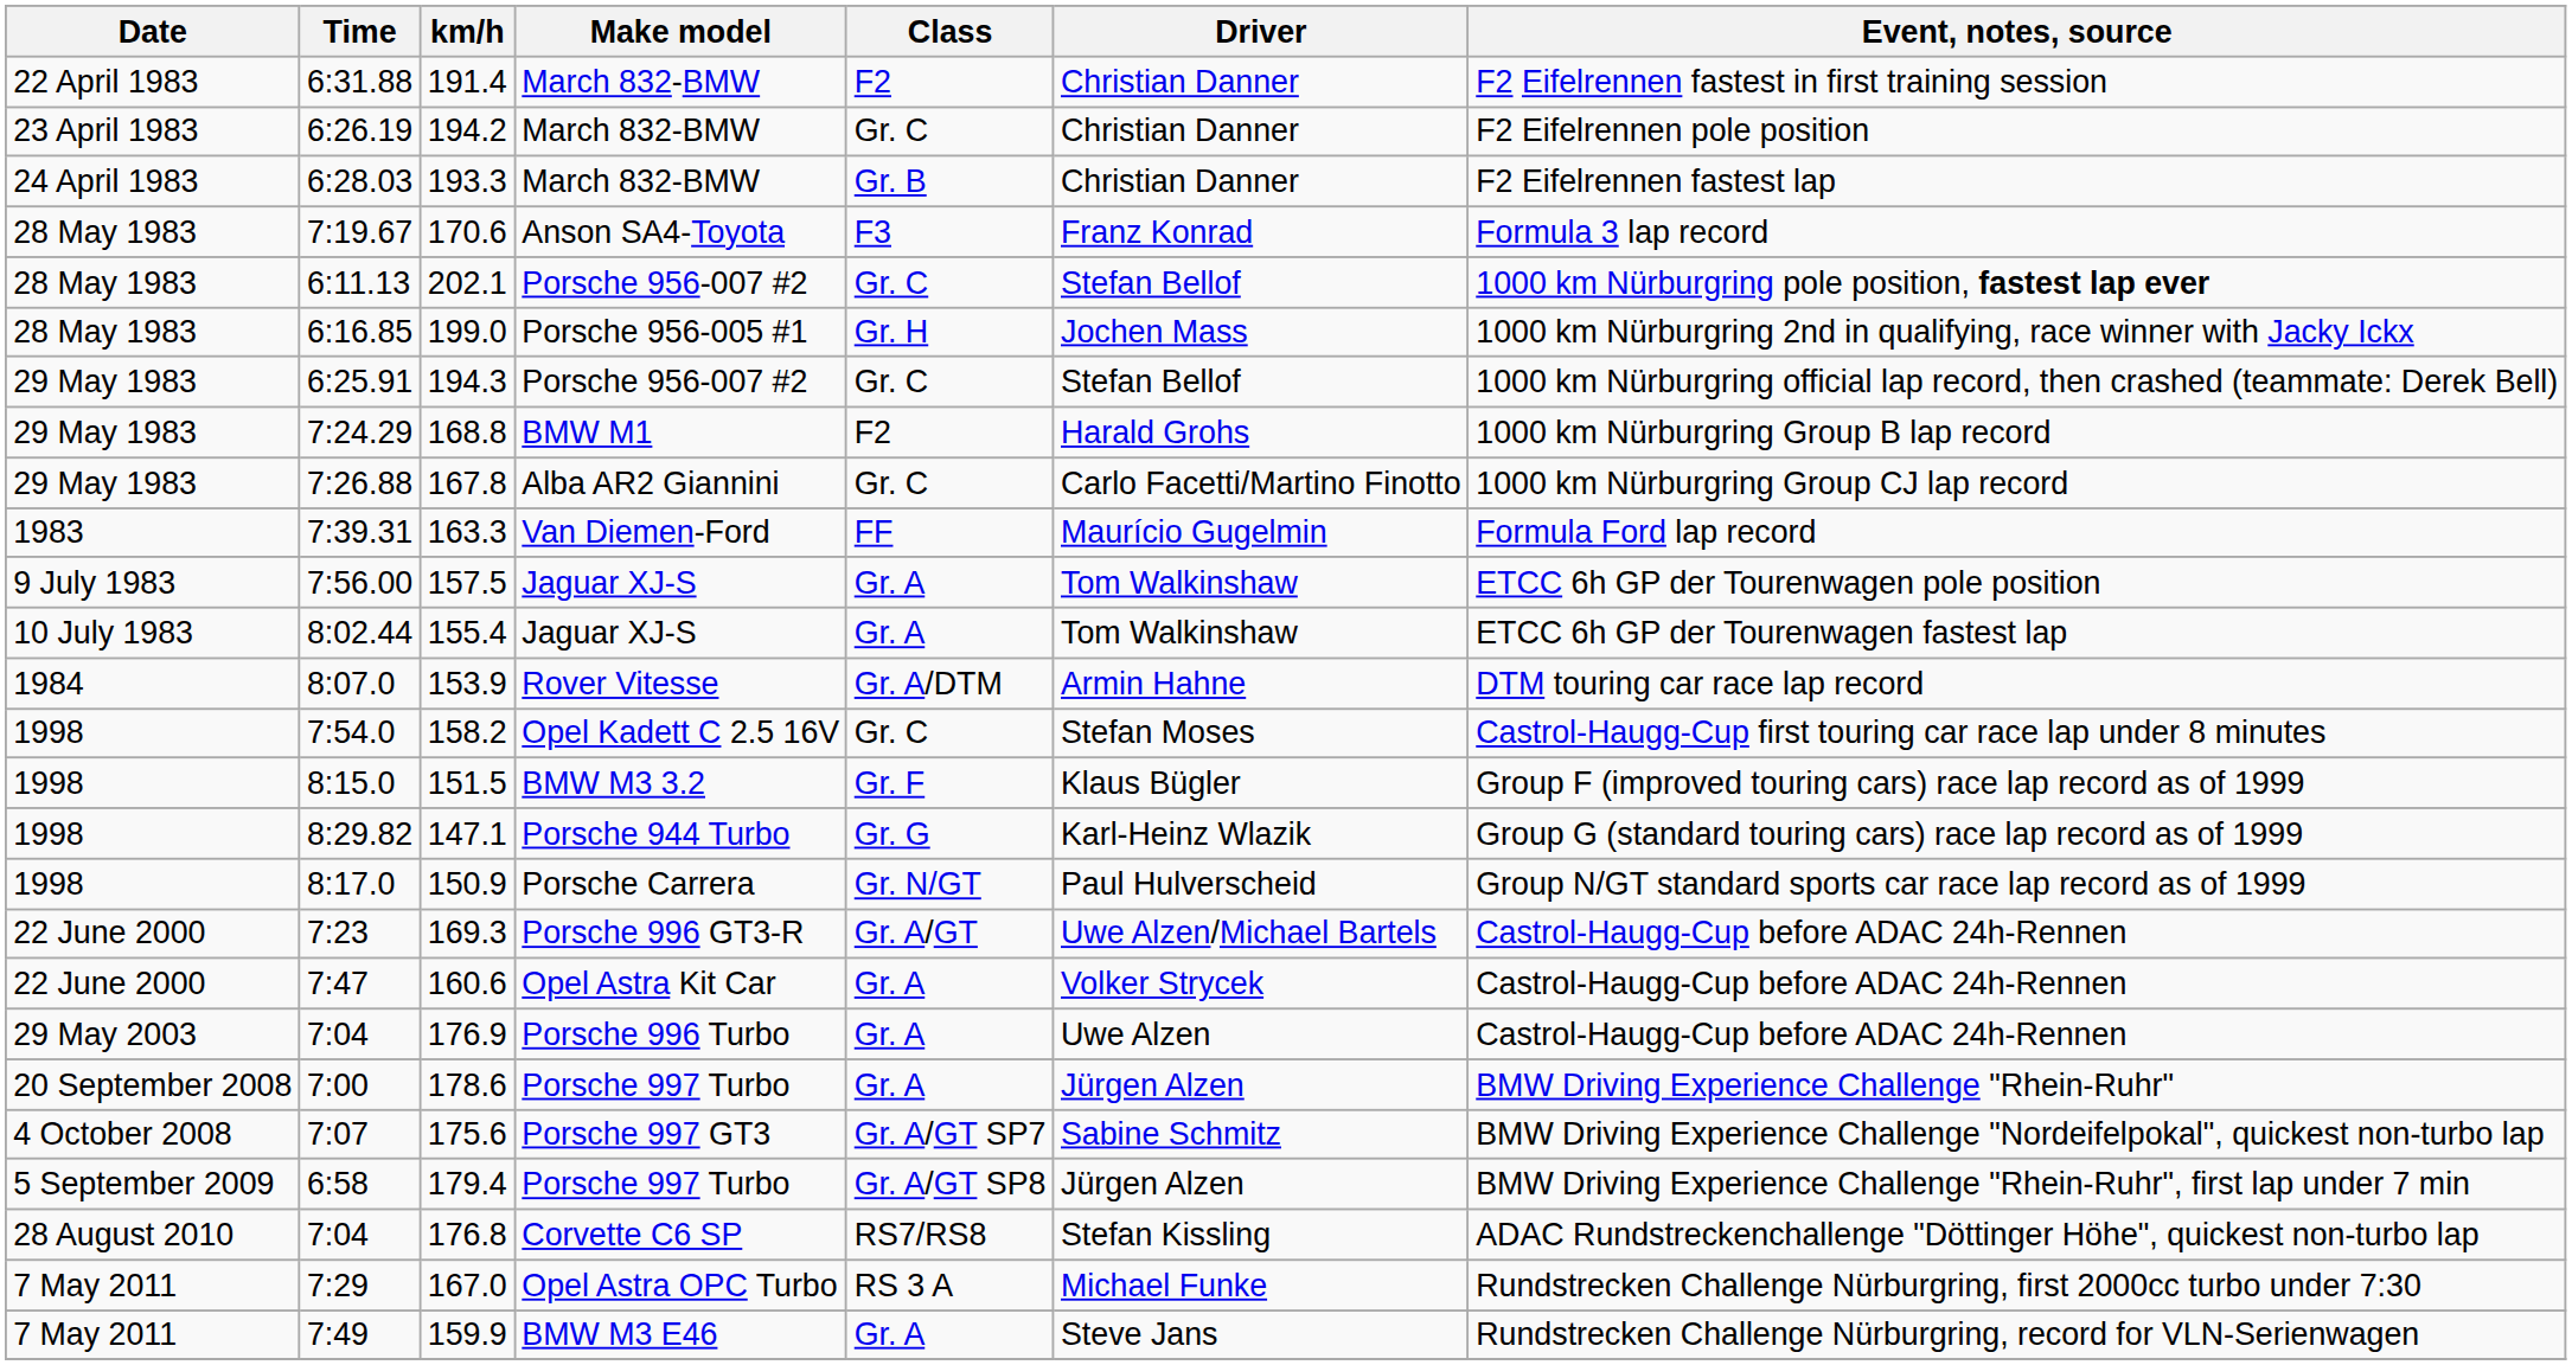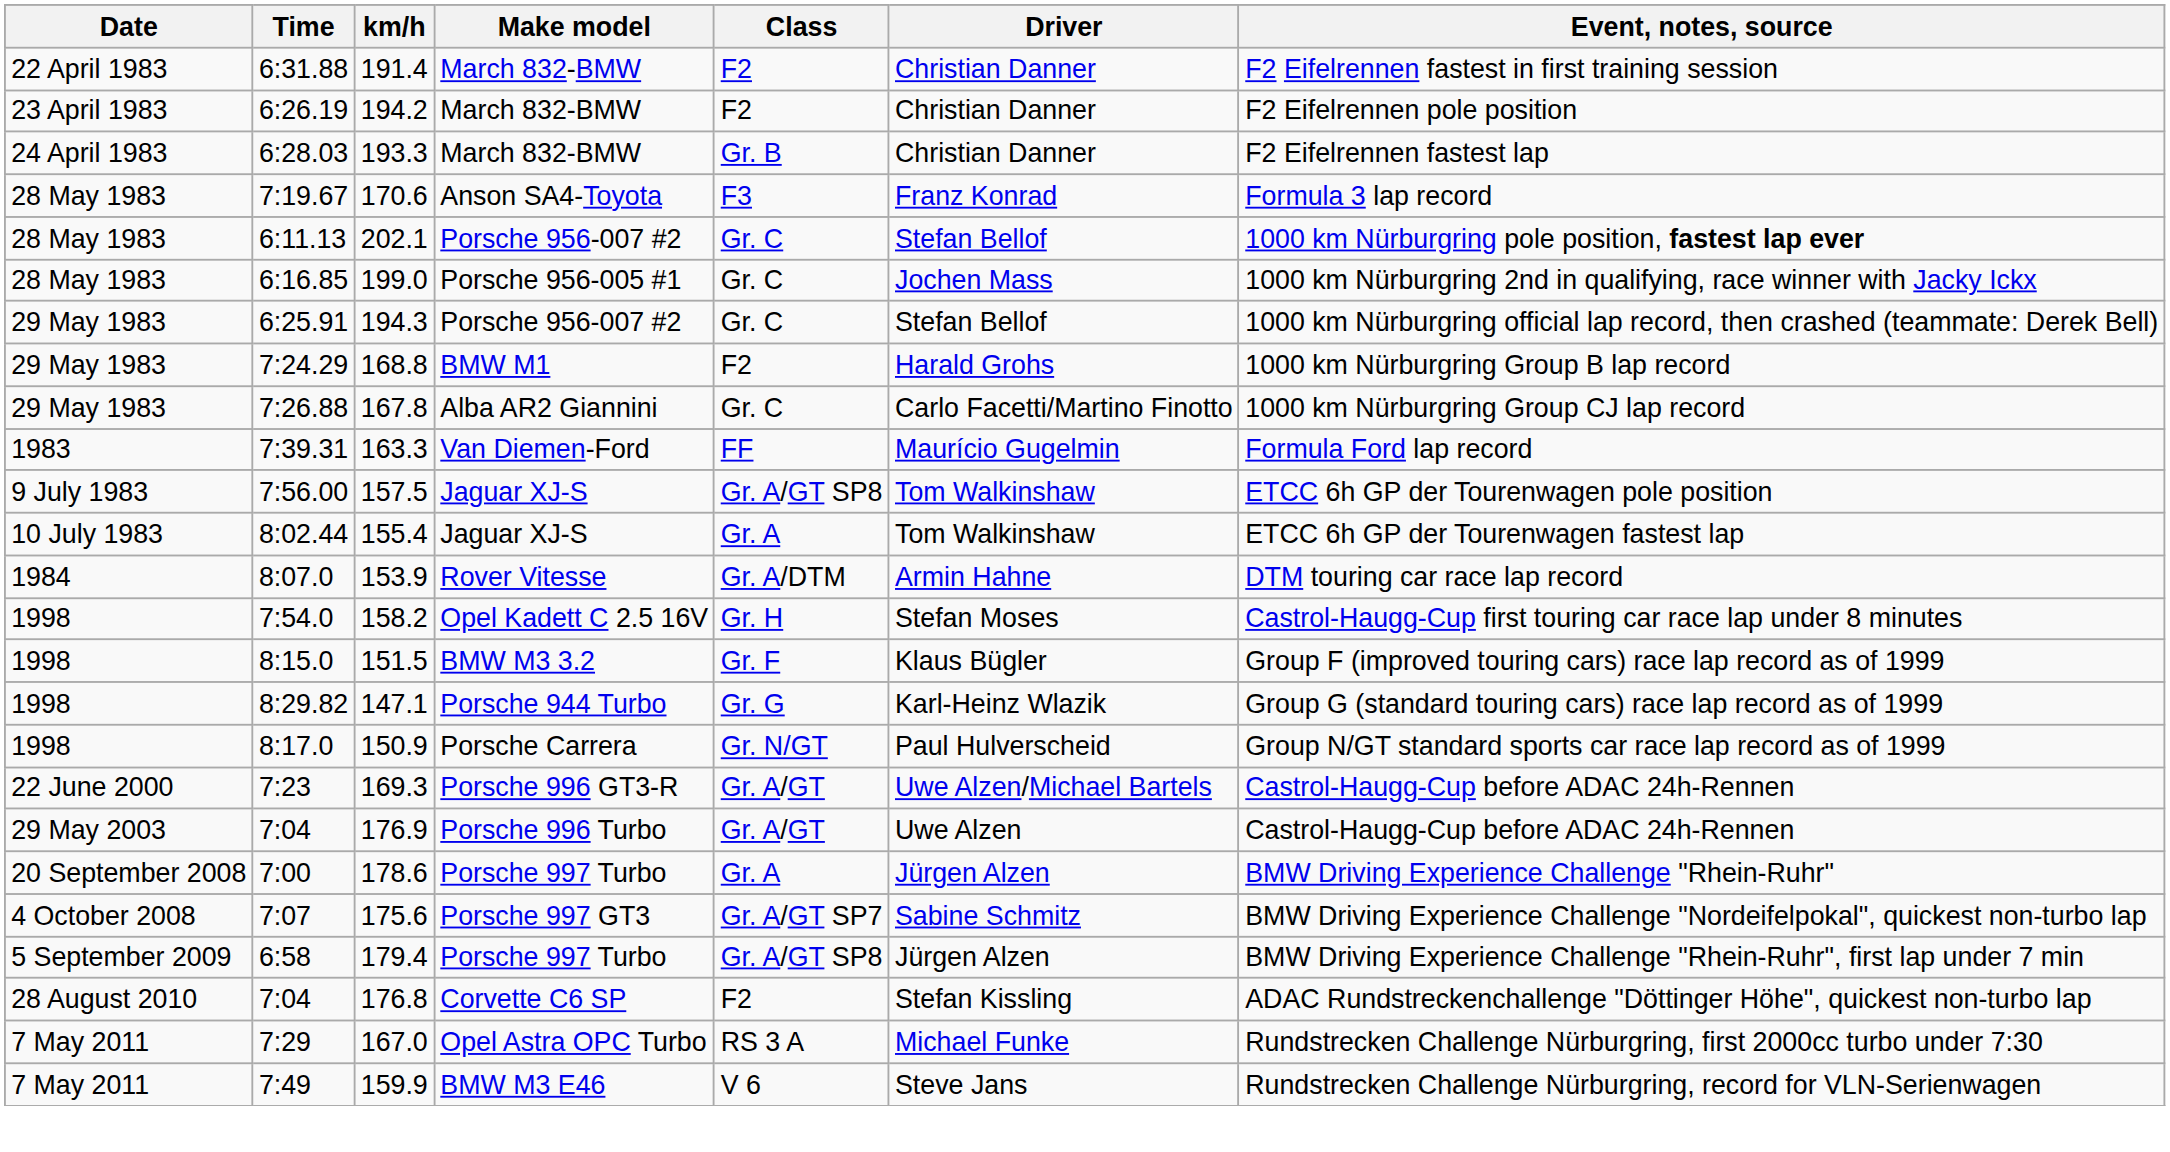194.2 | Class: Gr. C -> F2
199.0 | Class: Gr. H -> Gr. C
157.5 | Class: Gr. A -> Gr. A/GT SP8
158.2 | Class: Gr. C -> Gr. H
- row: 22 June 2000 | 7:47 | 160.6 | Opel Astra Kit Car | Gr. A | Volker Strycek | Castrol-Haugg-Cup before ADAC 24h-Rennen
176.9 | Class: Gr. A -> Gr. A/GT
176.8 | Class: RS7/RS8 -> F2
159.9 | Class: Gr. A -> V 6
